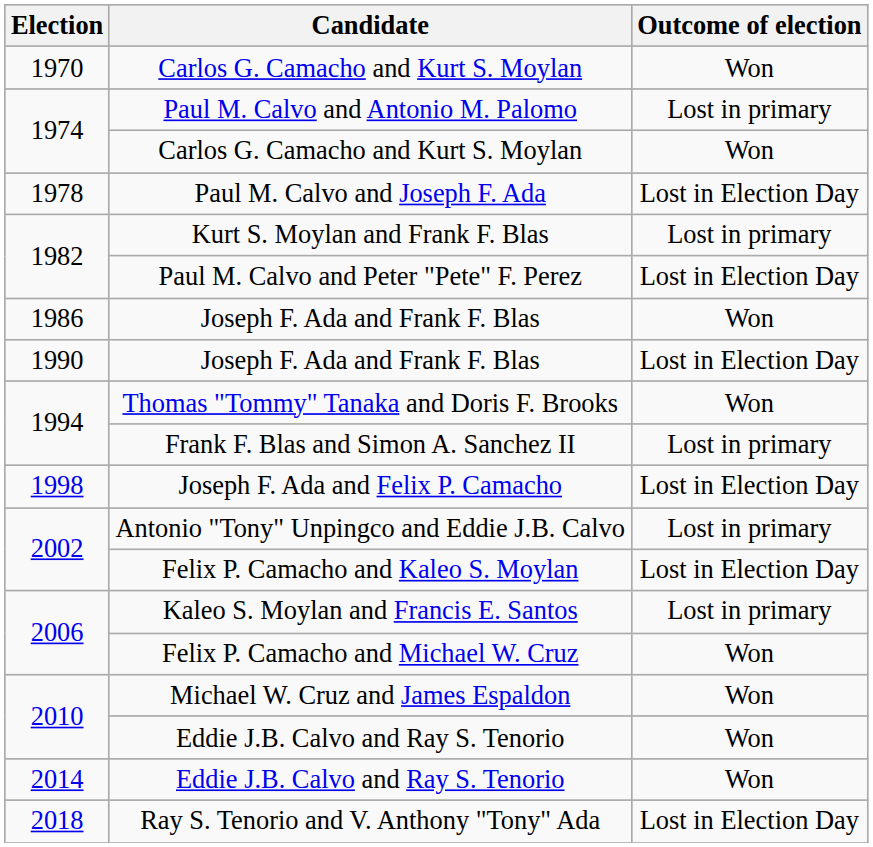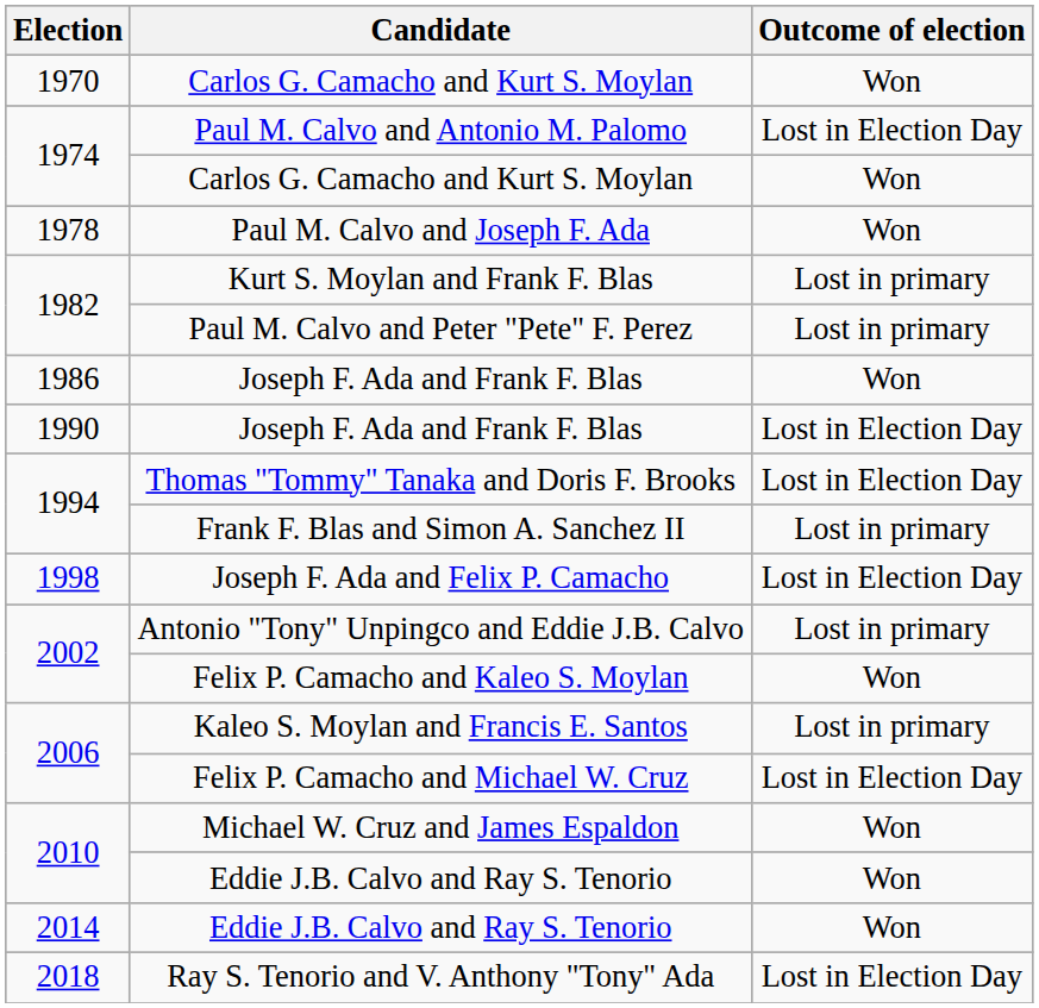Paul M. Calvo and Antonio M. Palomo | Outcome of election: Lost in primary -> Lost in Election Day
Paul M. Calvo and Joseph F. Ada | Outcome of election: Lost in Election Day -> Won
Paul M. Calvo and Peter "Pete" F. Perez | Outcome of election: Lost in Election Day -> Lost in primary
Thomas "Tommy" Tanaka and Doris F. Brooks | Outcome of election: Won -> Lost in Election Day
Felix P. Camacho and Kaleo S. Moylan | Outcome of election: Lost in Election Day -> Won
Felix P. Camacho and Michael W. Cruz | Outcome of election: Won -> Lost in Election Day
